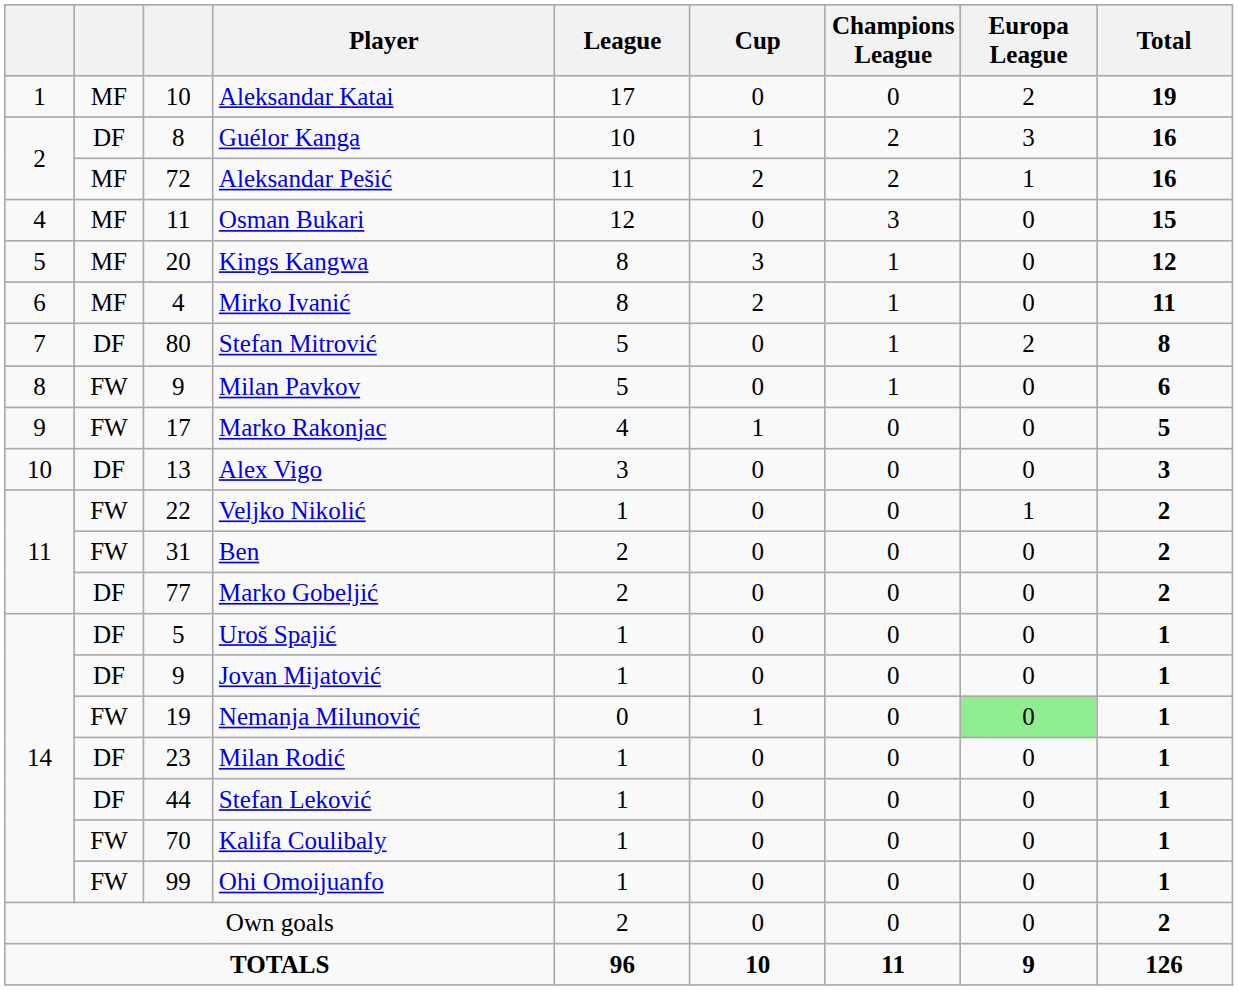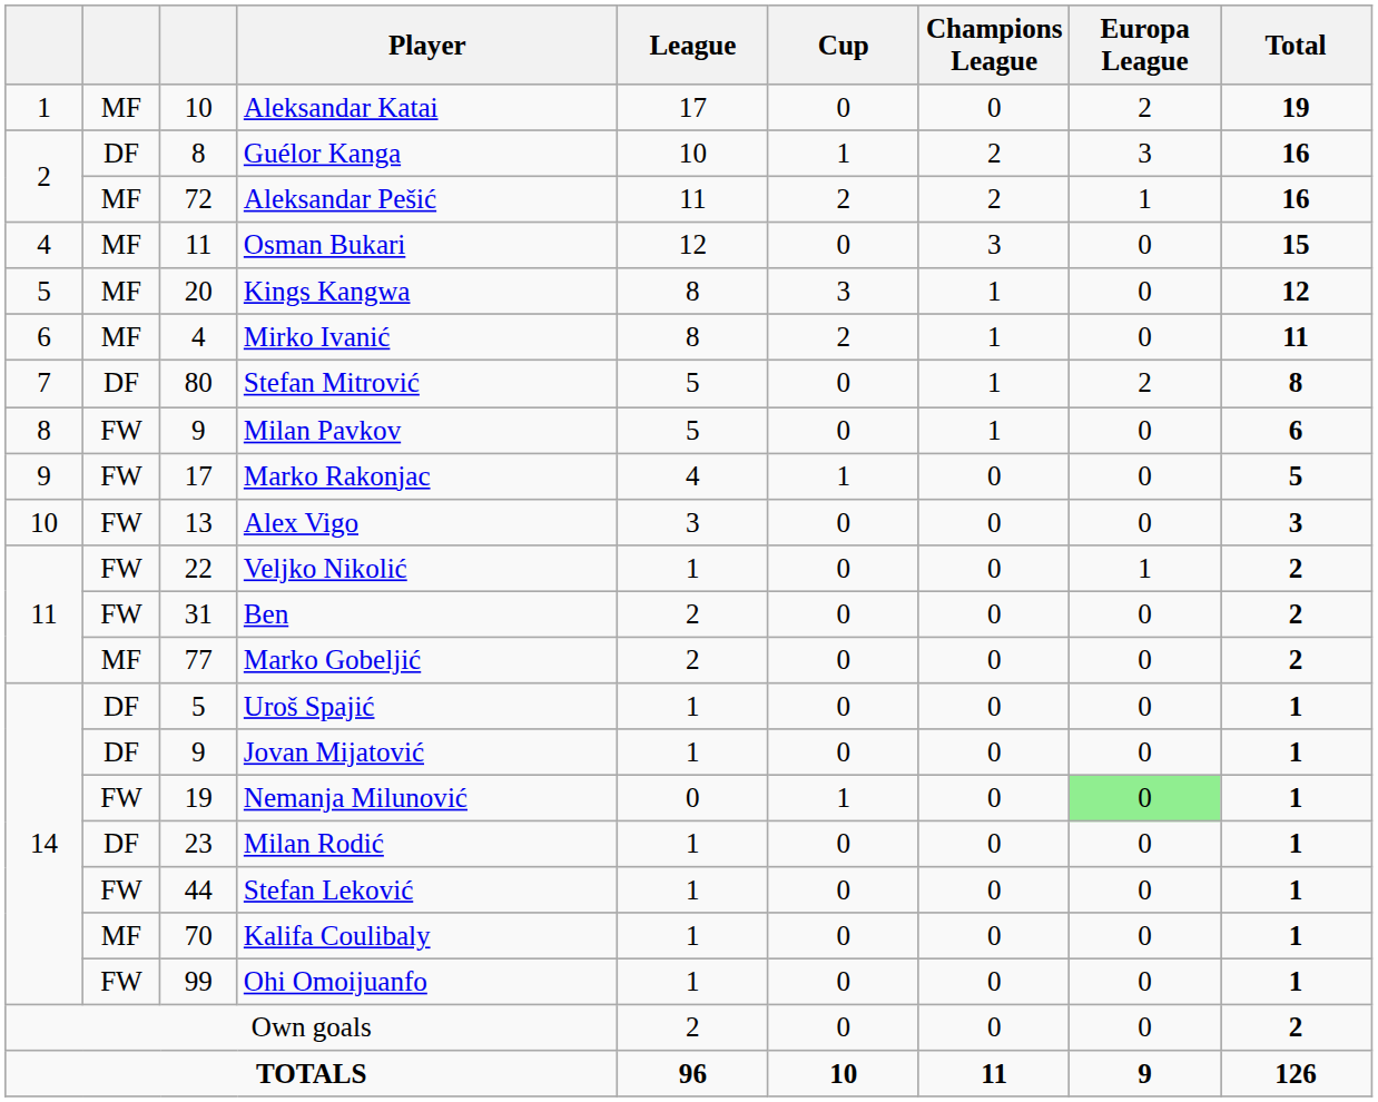Alex Vigo | column 2: DF -> FW
Marko Gobeljić | column 2: DF -> MF
Stefan Leković | column 2: DF -> FW
Kalifa Coulibaly | column 2: FW -> MF
